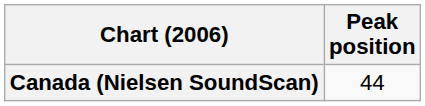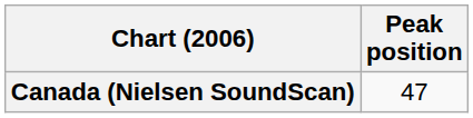Canada (Nielsen SoundScan) | Peak position: 44 -> 47
